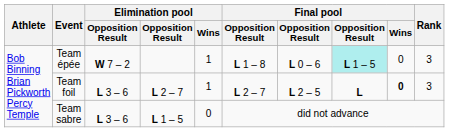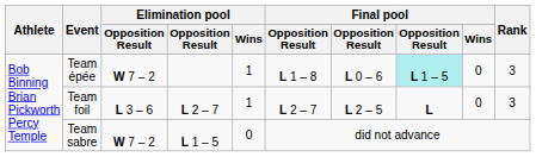Team foil | Final pool / Wins: bold -> normal
Team sabre | column 3: L 3 – 6 -> W 7 – 2
